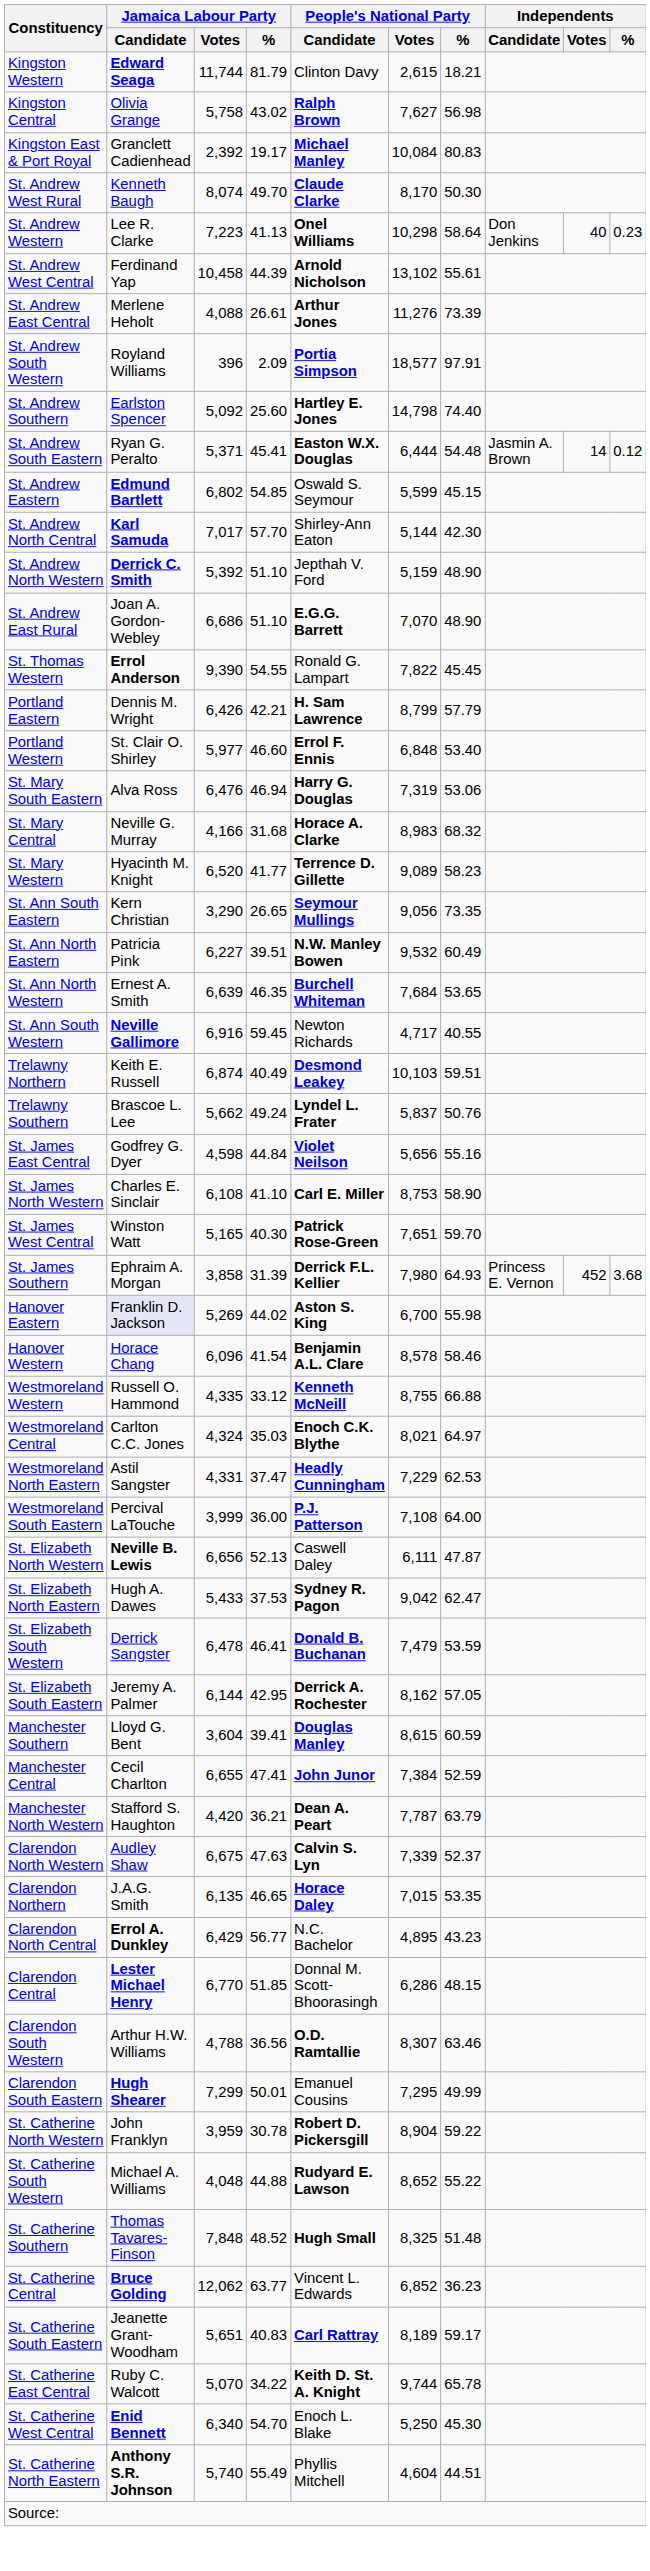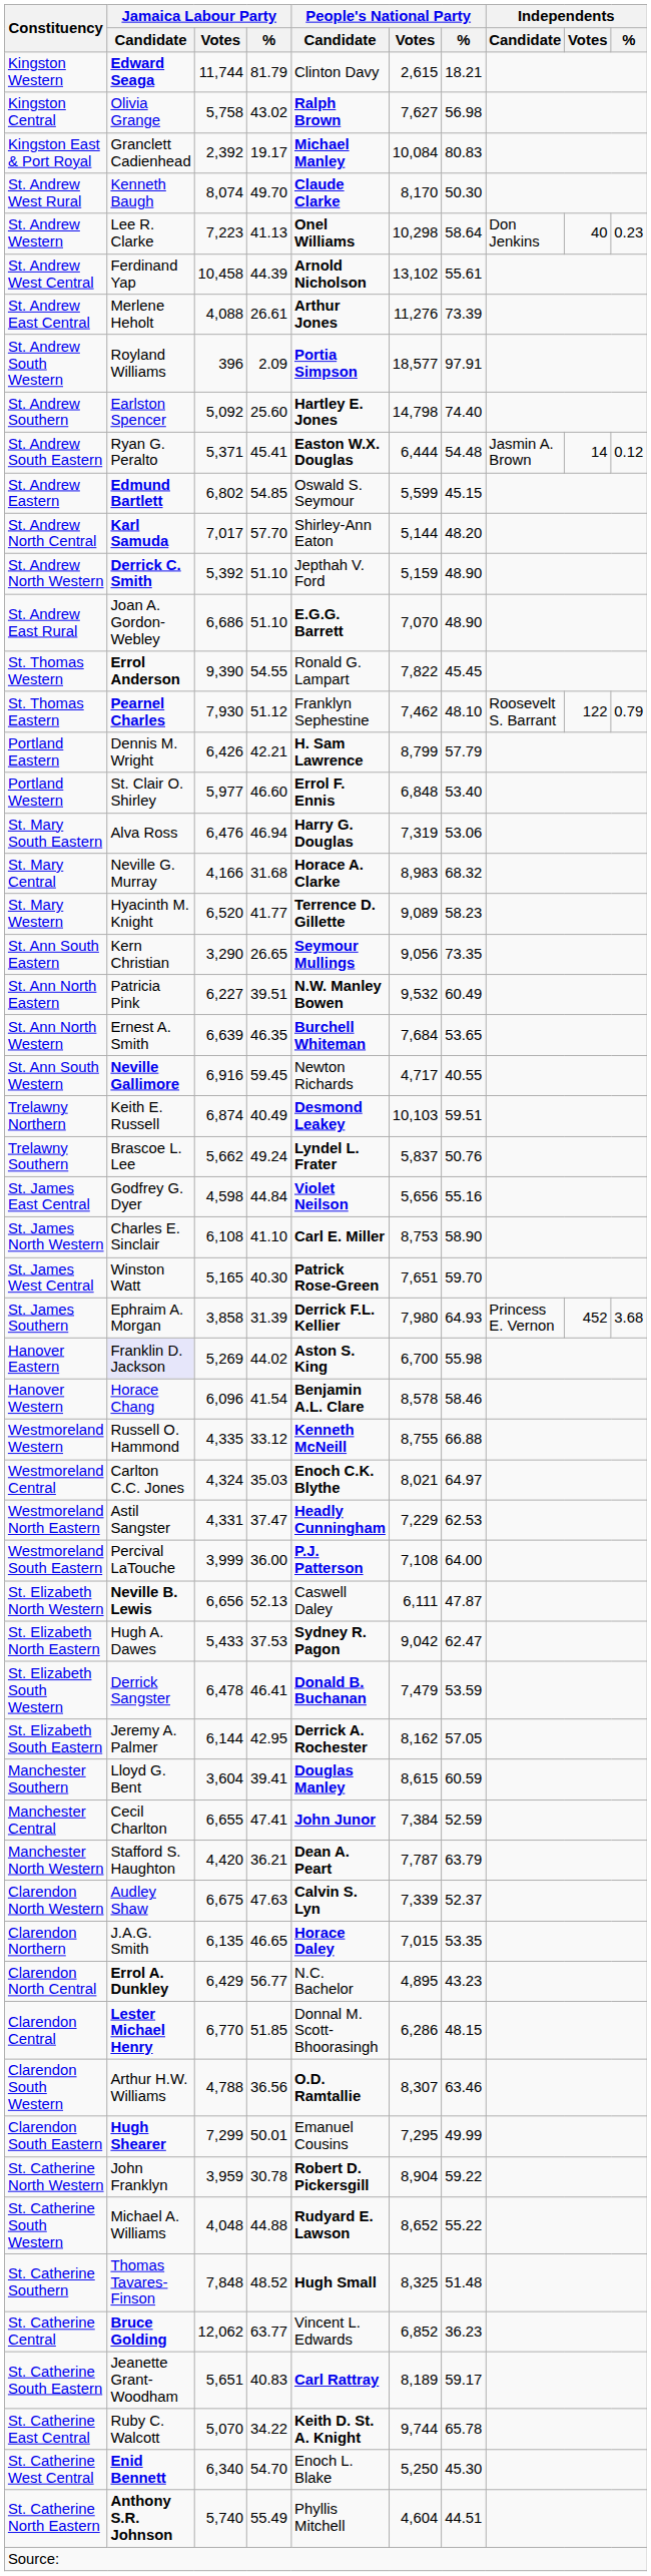St. Andrew North Central | People's National Party / %: 42.30 -> 48.20
+ row: St. Thomas Eastern | Pearnel Charles | 7,930 | 51.12 | Franklyn Sephestine | 7,462 | 48.10 | Roosevelt S. Barrant | 122 | 0.79
